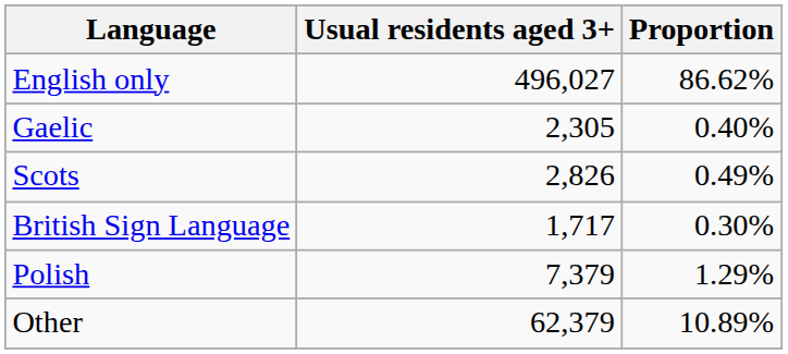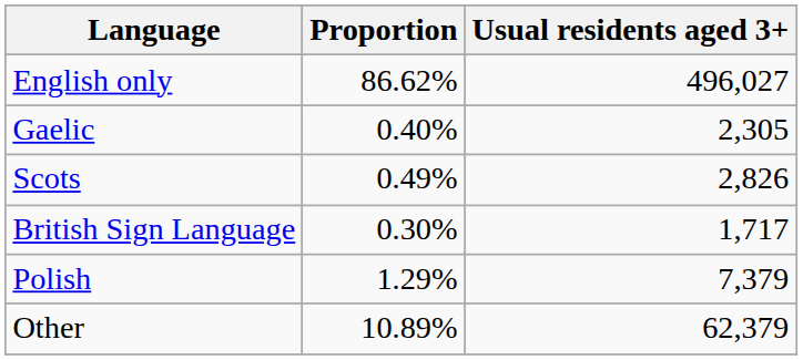columns swapped: Usual residents aged 3+ <-> Proportion
